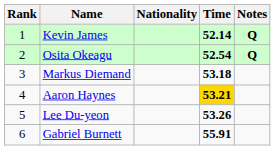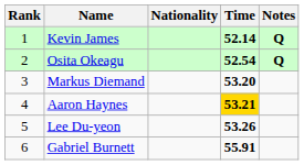Markus Diemand | Time: 53.18 -> 53.20
